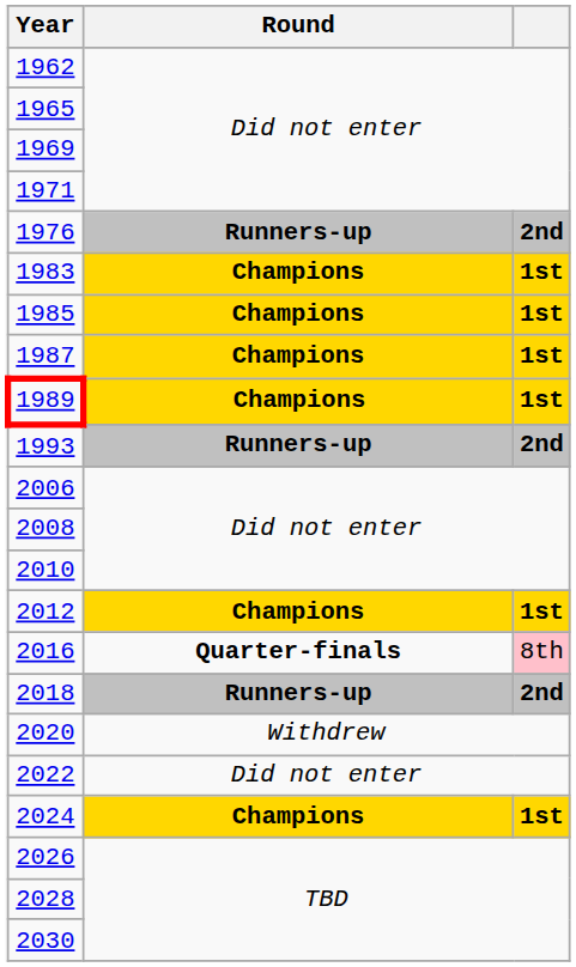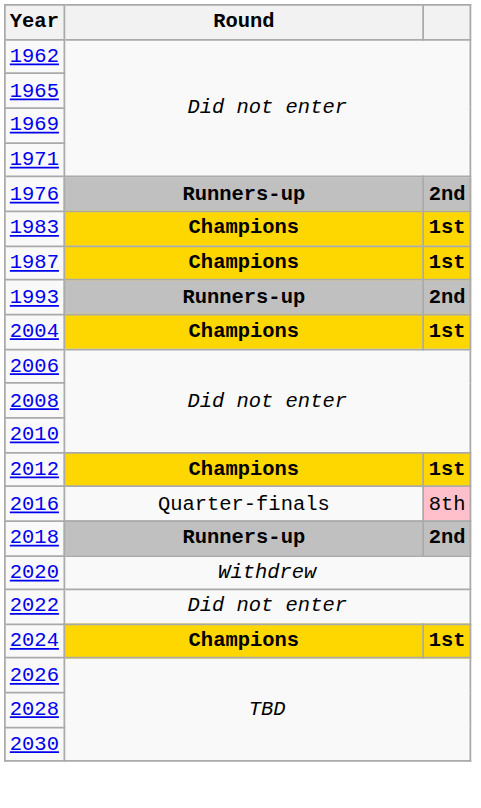- row: 1985 | Champions | 1st
- row: 1989 | Champions | 1st
+ row: 2004 | Champions | 1st
2016 | Round: bold -> normal
